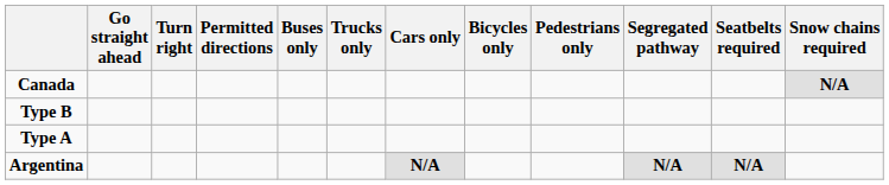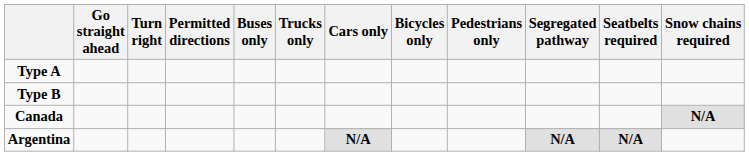rows swapped: Type A <-> Canada
